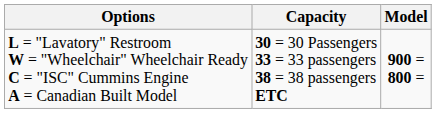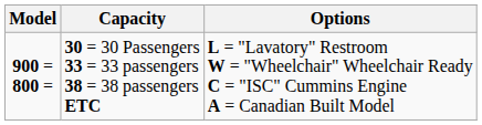columns swapped: Model <-> Options
